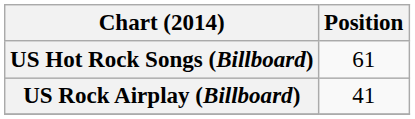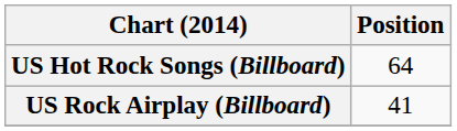US Hot Rock Songs (Billboard) | Position: 61 -> 64
